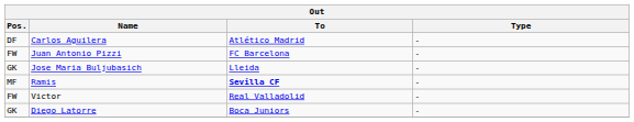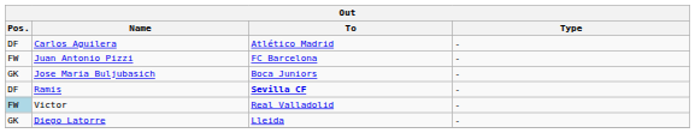Jose Maria Buljubasich | To: Lleida -> Boca Juniors
Ramis | Pos.: MF -> DF
Victor | Pos.: no background -> lightblue background
Diego Latorre | To: Boca Juniors -> Lleida
